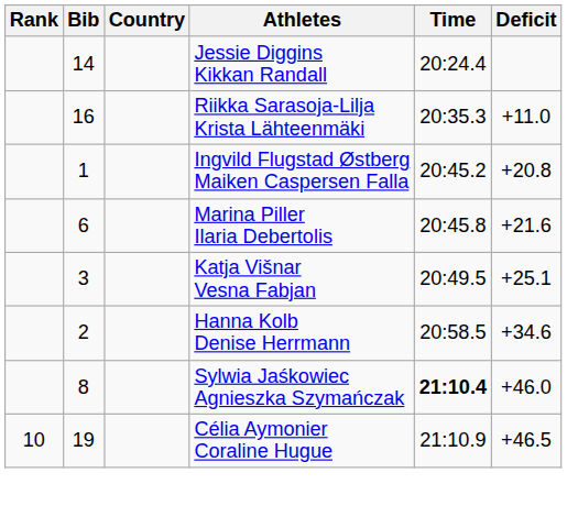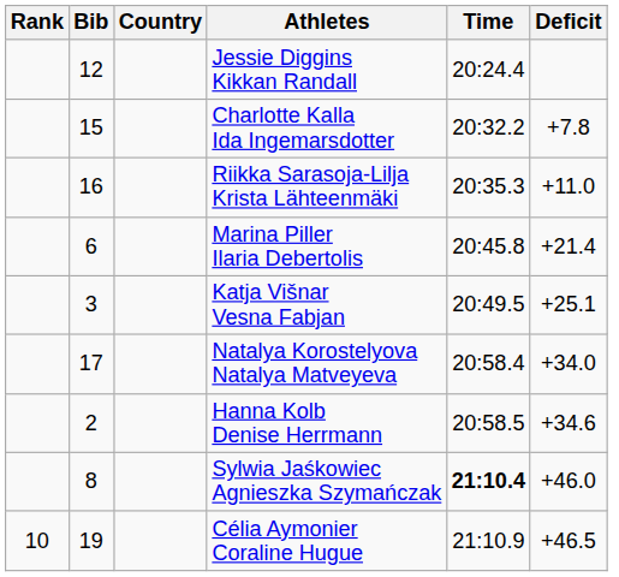Jessie Diggins Kikkan Randall | Bib: 14 -> 12
+ row: 15 | Charlotte Kalla Ida Ingemarsdotter | 20:32.2 | +7.8
- row: 1 | Ingvild Flugstad Østberg Maiken Caspersen Falla | 20:45.2 | +20.8
Marina Piller Ilaria Debertolis | Deficit: +21.6 -> +21.4
+ row: 17 | Natalya Korostelyova Natalya Matveyeva | 20:58.4 | +34.0
